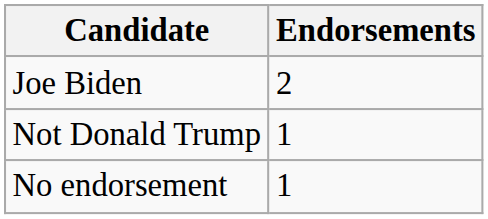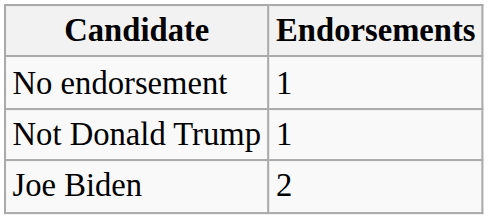rows swapped: Joe Biden <-> No endorsement
